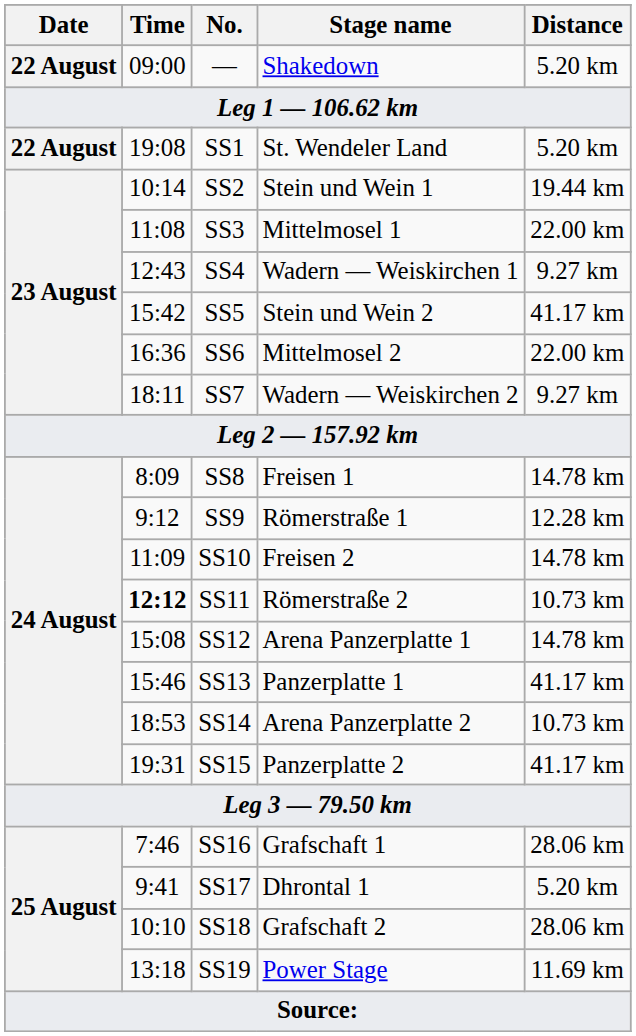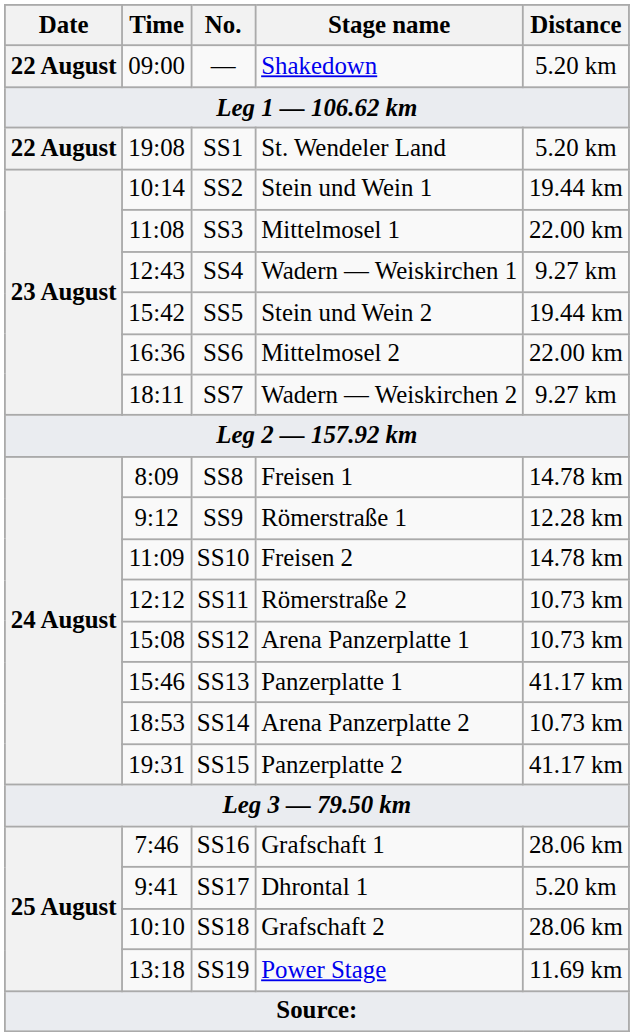SS5 | Distance: 41.17 km -> 19.44 km
SS11 | Time: bold -> normal
SS12 | Distance: 14.78 km -> 10.73 km
